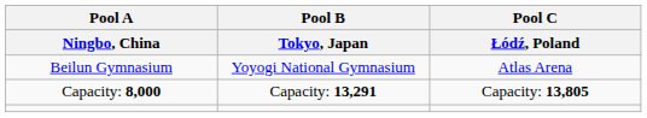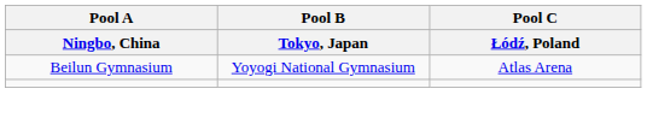- row: Capacity: 8,000 | Capacity: 13,291 | Capacity: 13,805
